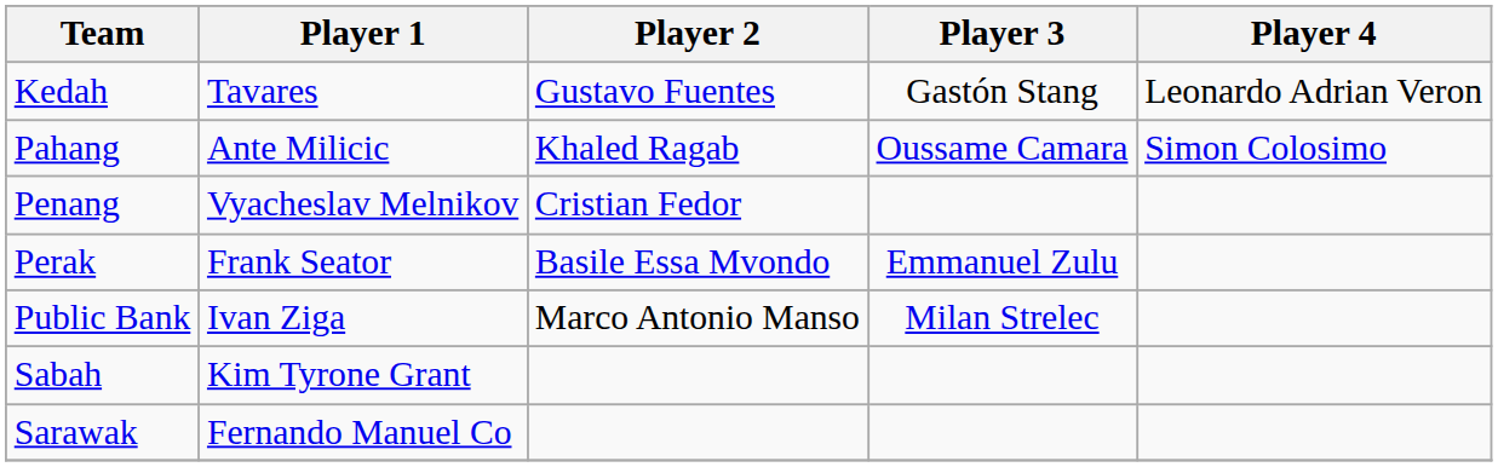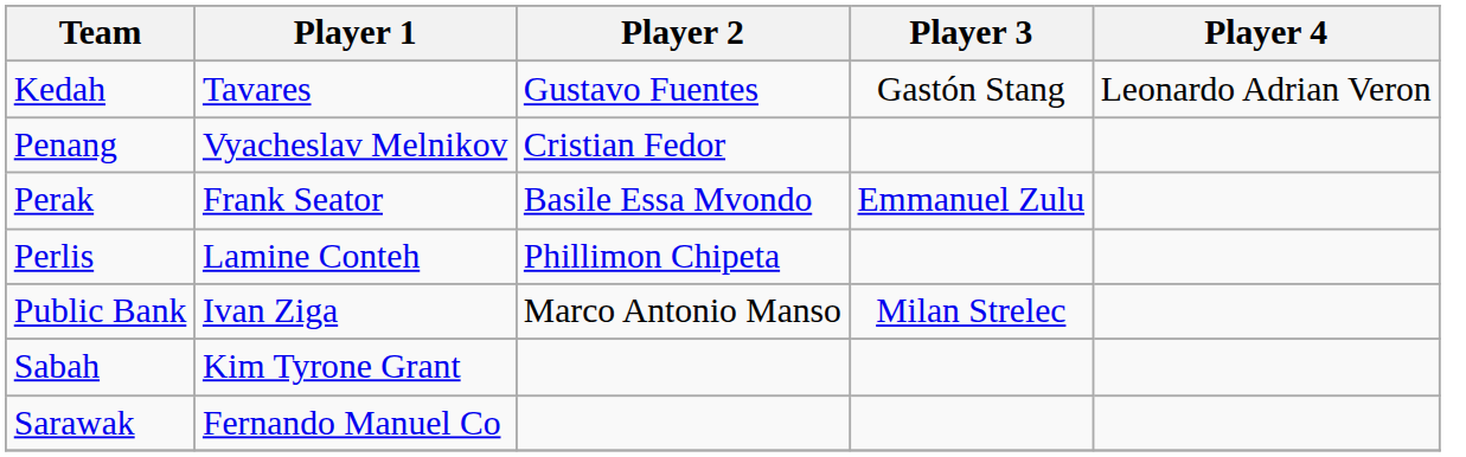- row: Pahang | Ante Milicic | Khaled Ragab | Oussame Camara | Simon Colosimo
+ row: Perlis | Lamine Conteh | Phillimon Chipeta
